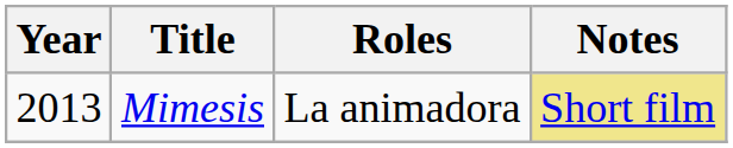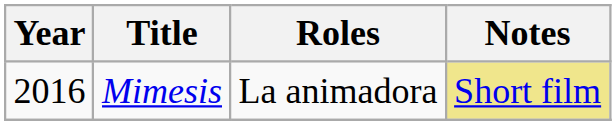Mimesis | Year: 2013 -> 2016
